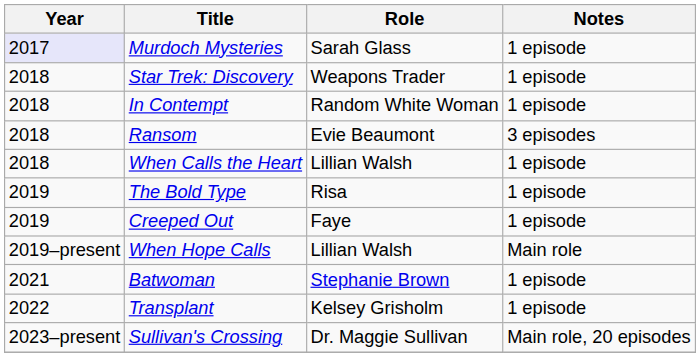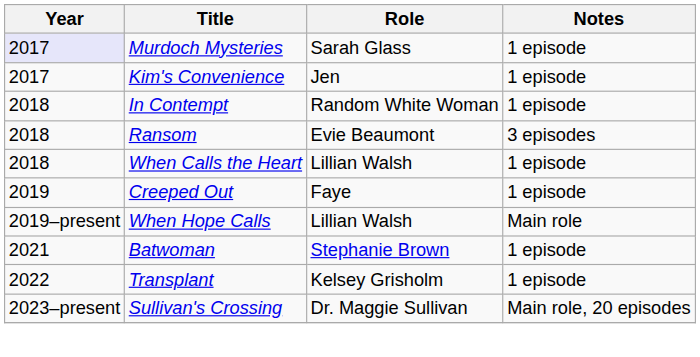+ row: 2017 | Kim's Convenience | Jen | 1 episode
- row: 2018 | Star Trek: Discovery | Weapons Trader | 1 episode
- row: 2019 | The Bold Type | Risa | 1 episode
